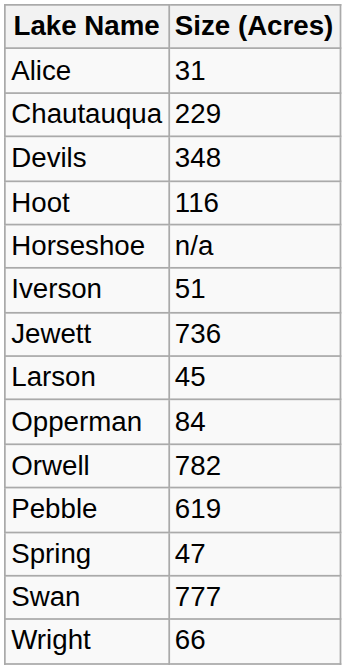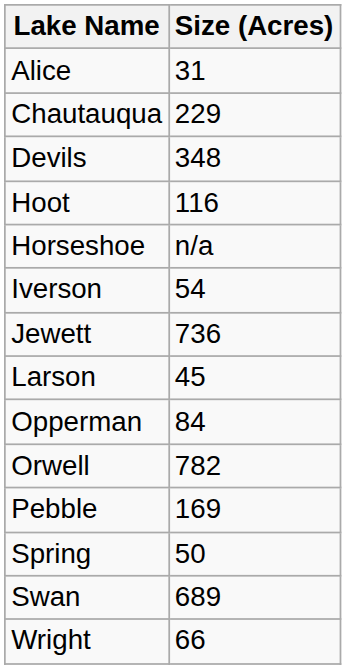Iverson | Size (Acres): 51 -> 54
Pebble | Size (Acres): 619 -> 169
Spring | Size (Acres): 47 -> 50
Swan | Size (Acres): 777 -> 689
